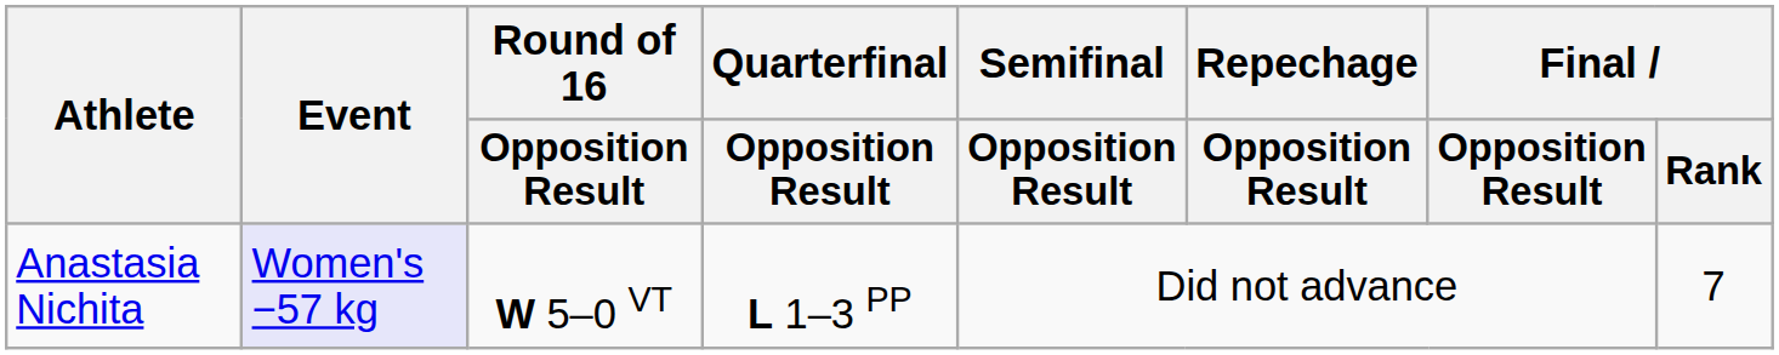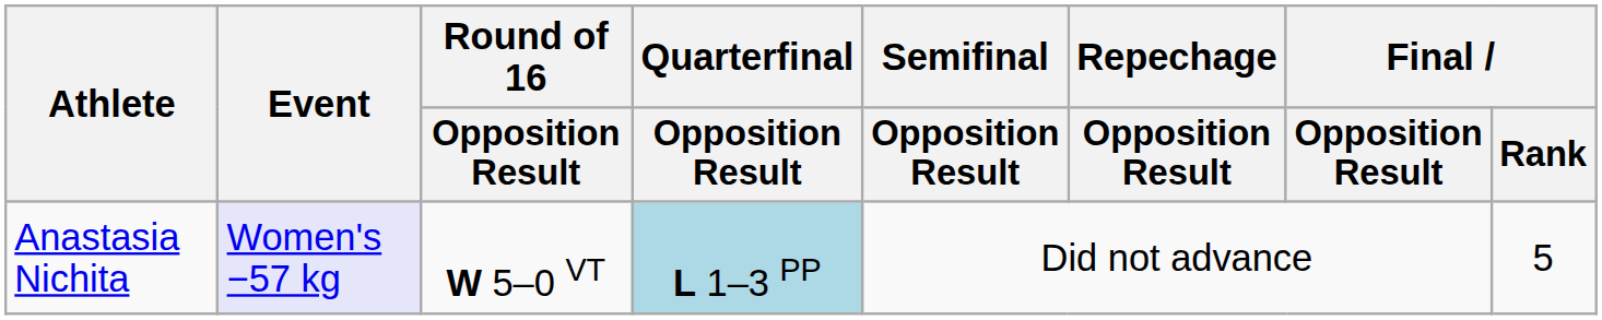Anastasia Nichita | Quarterfinal / Opposition Result: no background -> lightblue background
Anastasia Nichita | Final / Rank: 7 -> 5
